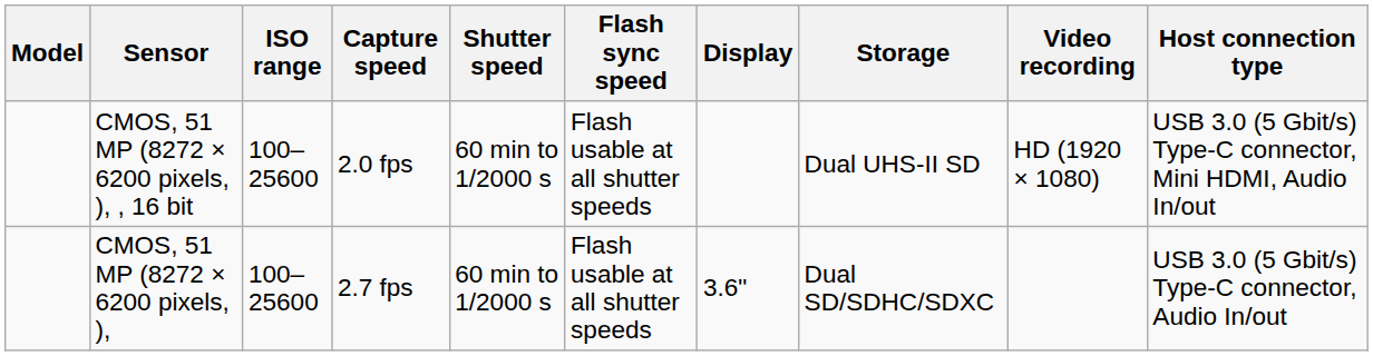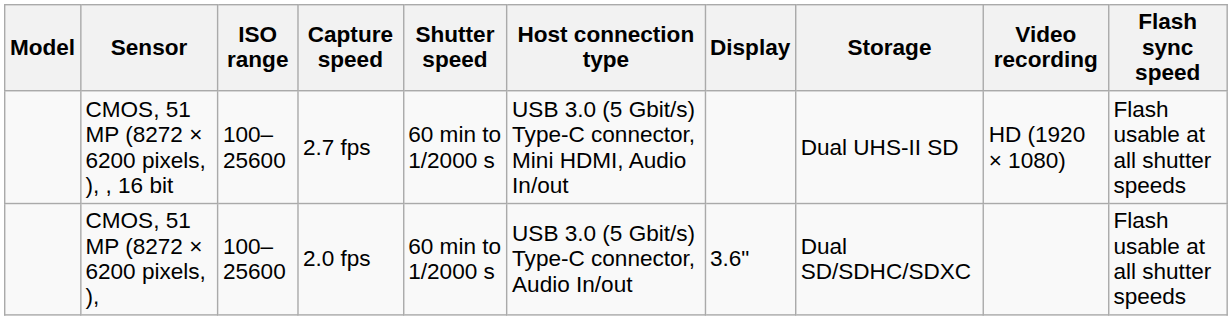columns swapped: Flash sync speed <-> Host connection type
CMOS, 51 MP (8272 × 6200 pixels, ), , 16 bit | Capture speed: 2.0 fps -> 2.7 fps
CMOS, 51 MP (8272 × 6200 pixels, ), | Capture speed: 2.7 fps -> 2.0 fps
